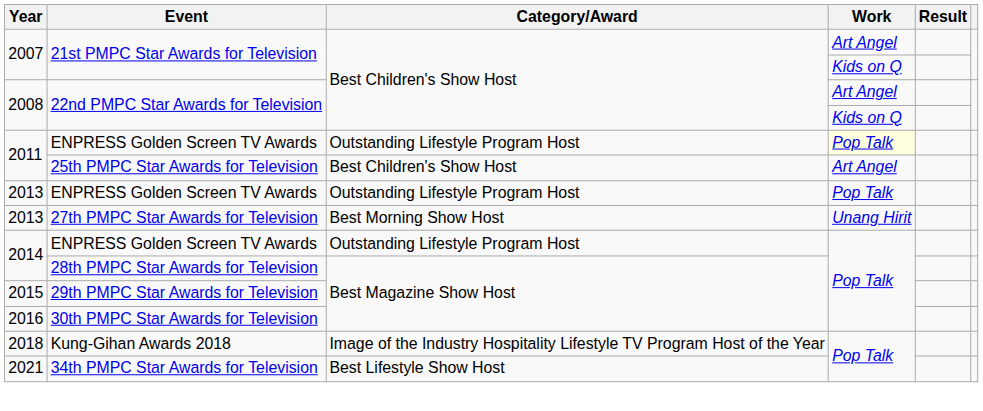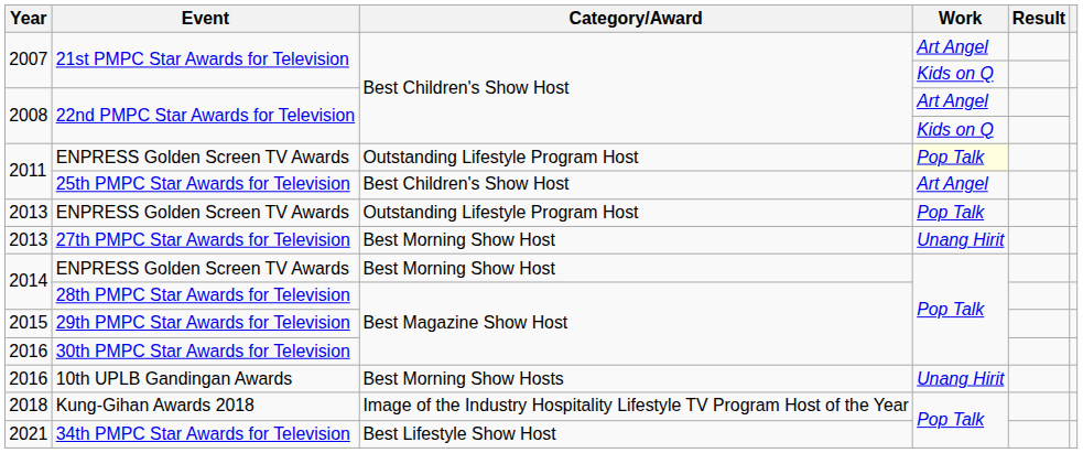2014 / ENPRESS Golden Screen TV Awards | Category/Award: Outstanding Lifestyle Program Host -> Best Morning Show Host
+ row: 2016 | 10th UPLB Gandingan Awards | Best Morning Show Hosts | Unang Hirit
